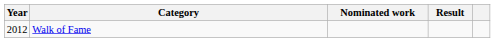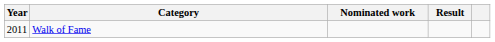Walk of Fame | Year: 2012 -> 2011
